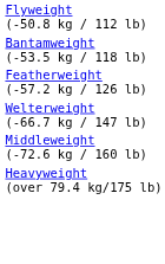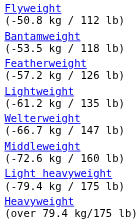+ row: Lightweight (-61.2 kg / 135 lb)
+ row: Light heavyweight (-79.4 kg / 175 lb)
